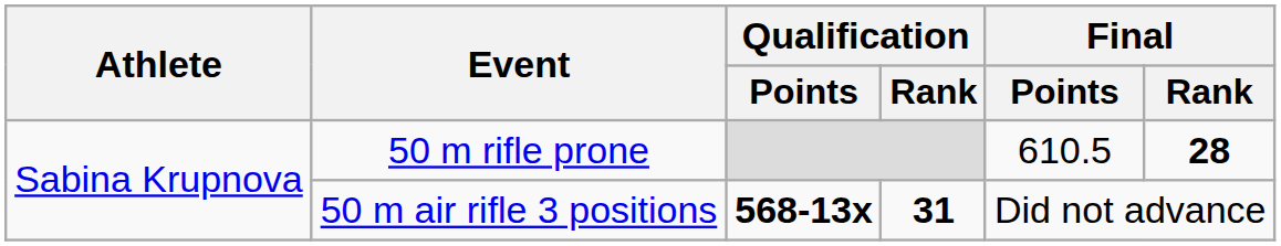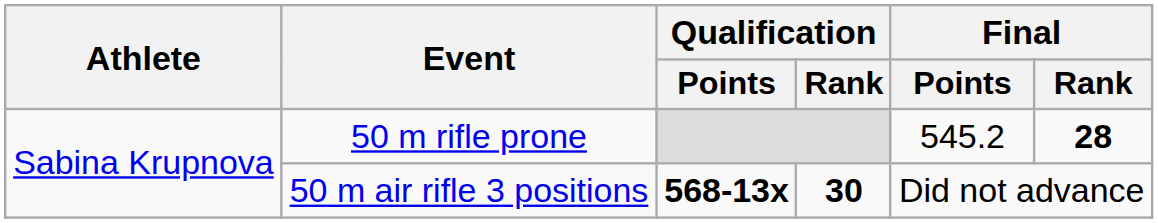50 m rifle prone | Final / Points: 610.5 -> 545.2
50 m air rifle 3 positions | Qualification / Rank: 31 -> 30
